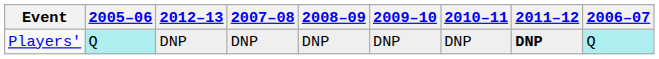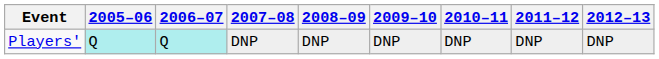columns swapped: 2006–07 <-> 2012–13
Players' | 2011–12: bold -> normal
